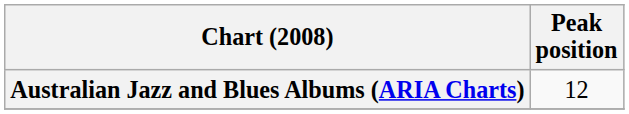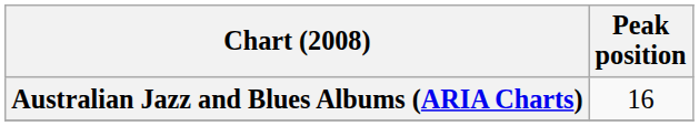Australian Jazz and Blues Albums (ARIA Charts) | Peak position: 12 -> 16
